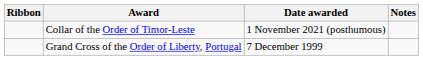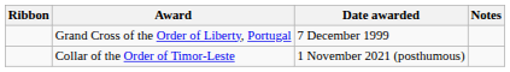rows swapped: Grand Cross of the Order of Liberty, Portugal <-> Collar of the Order of Timor-Leste
